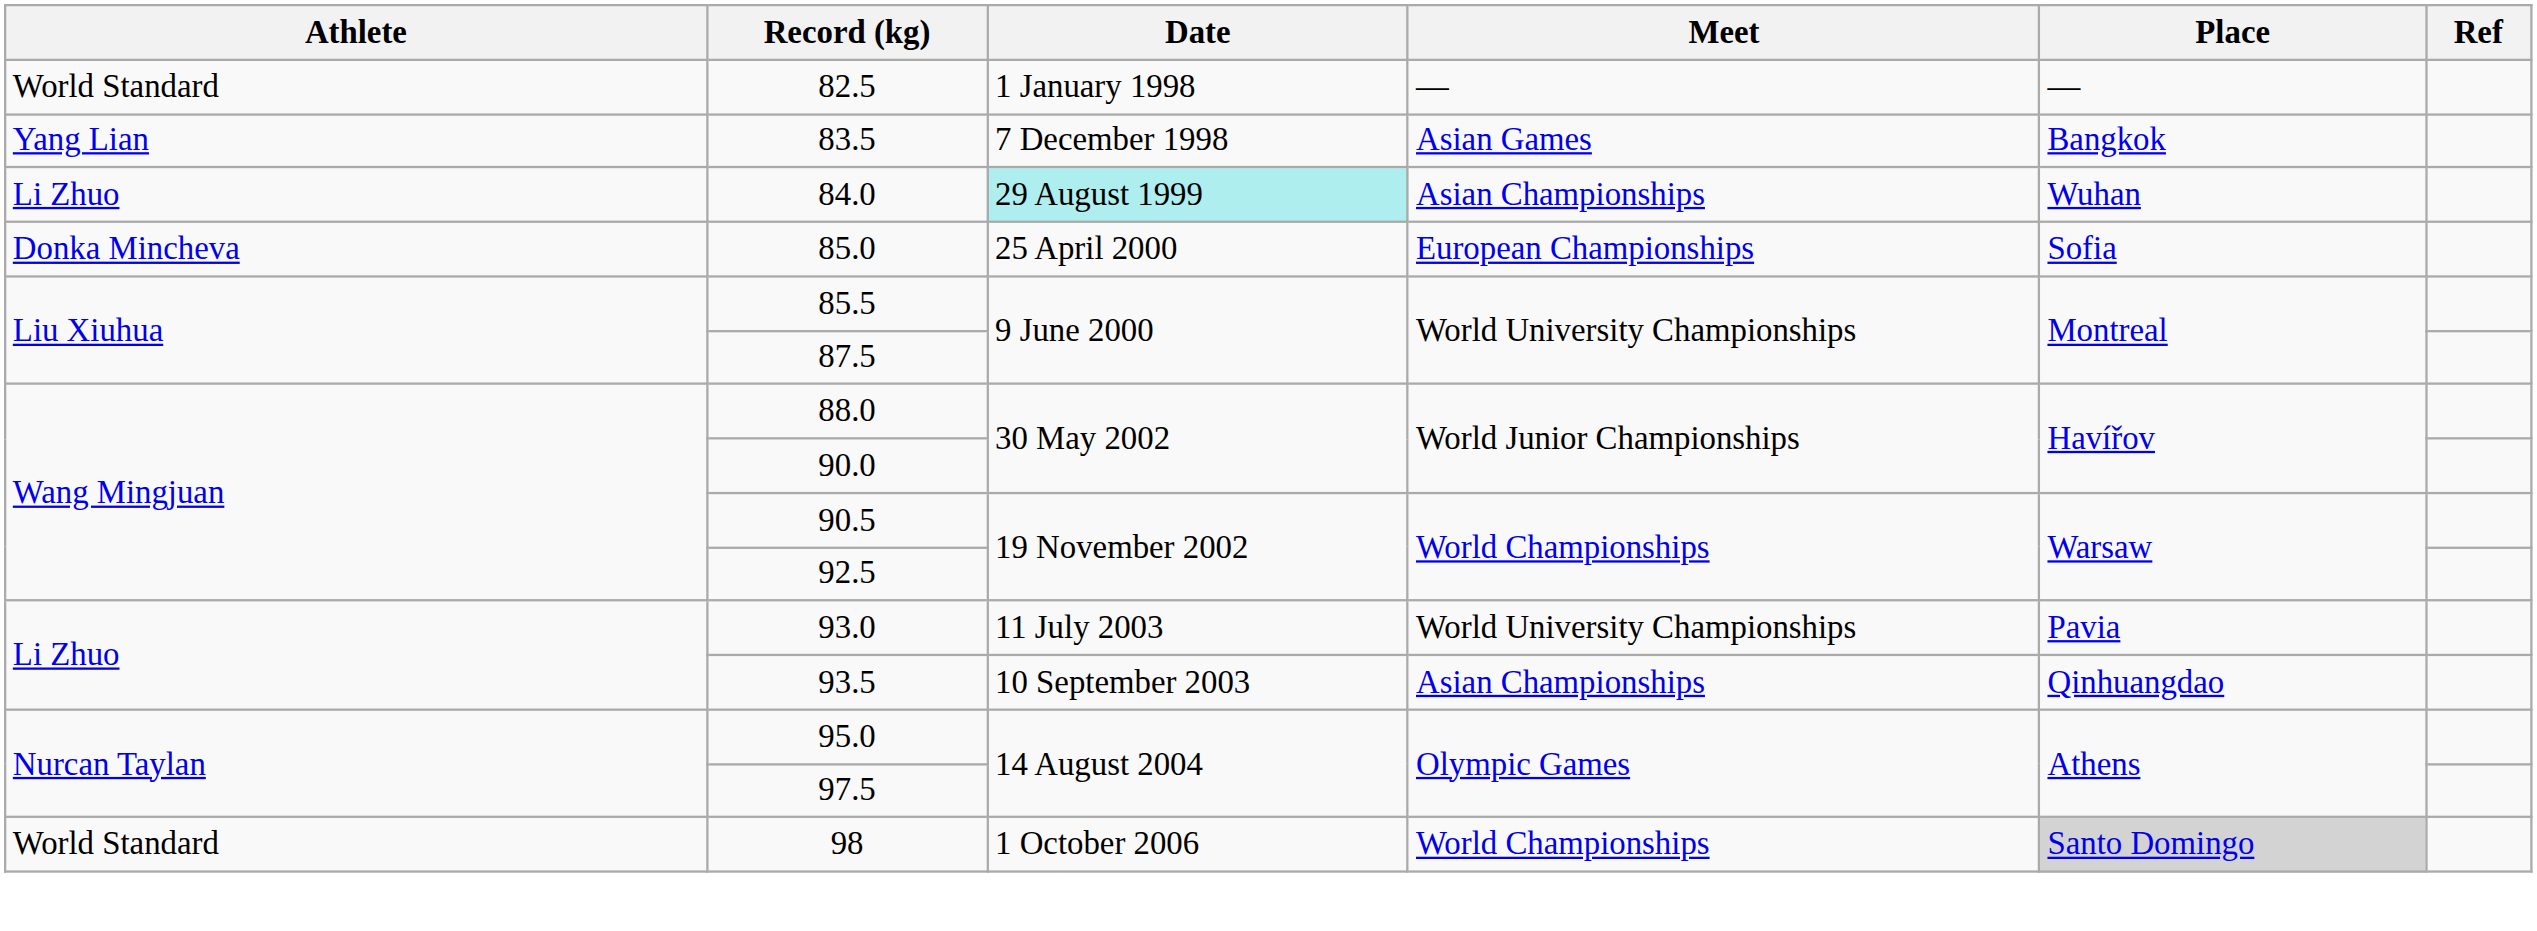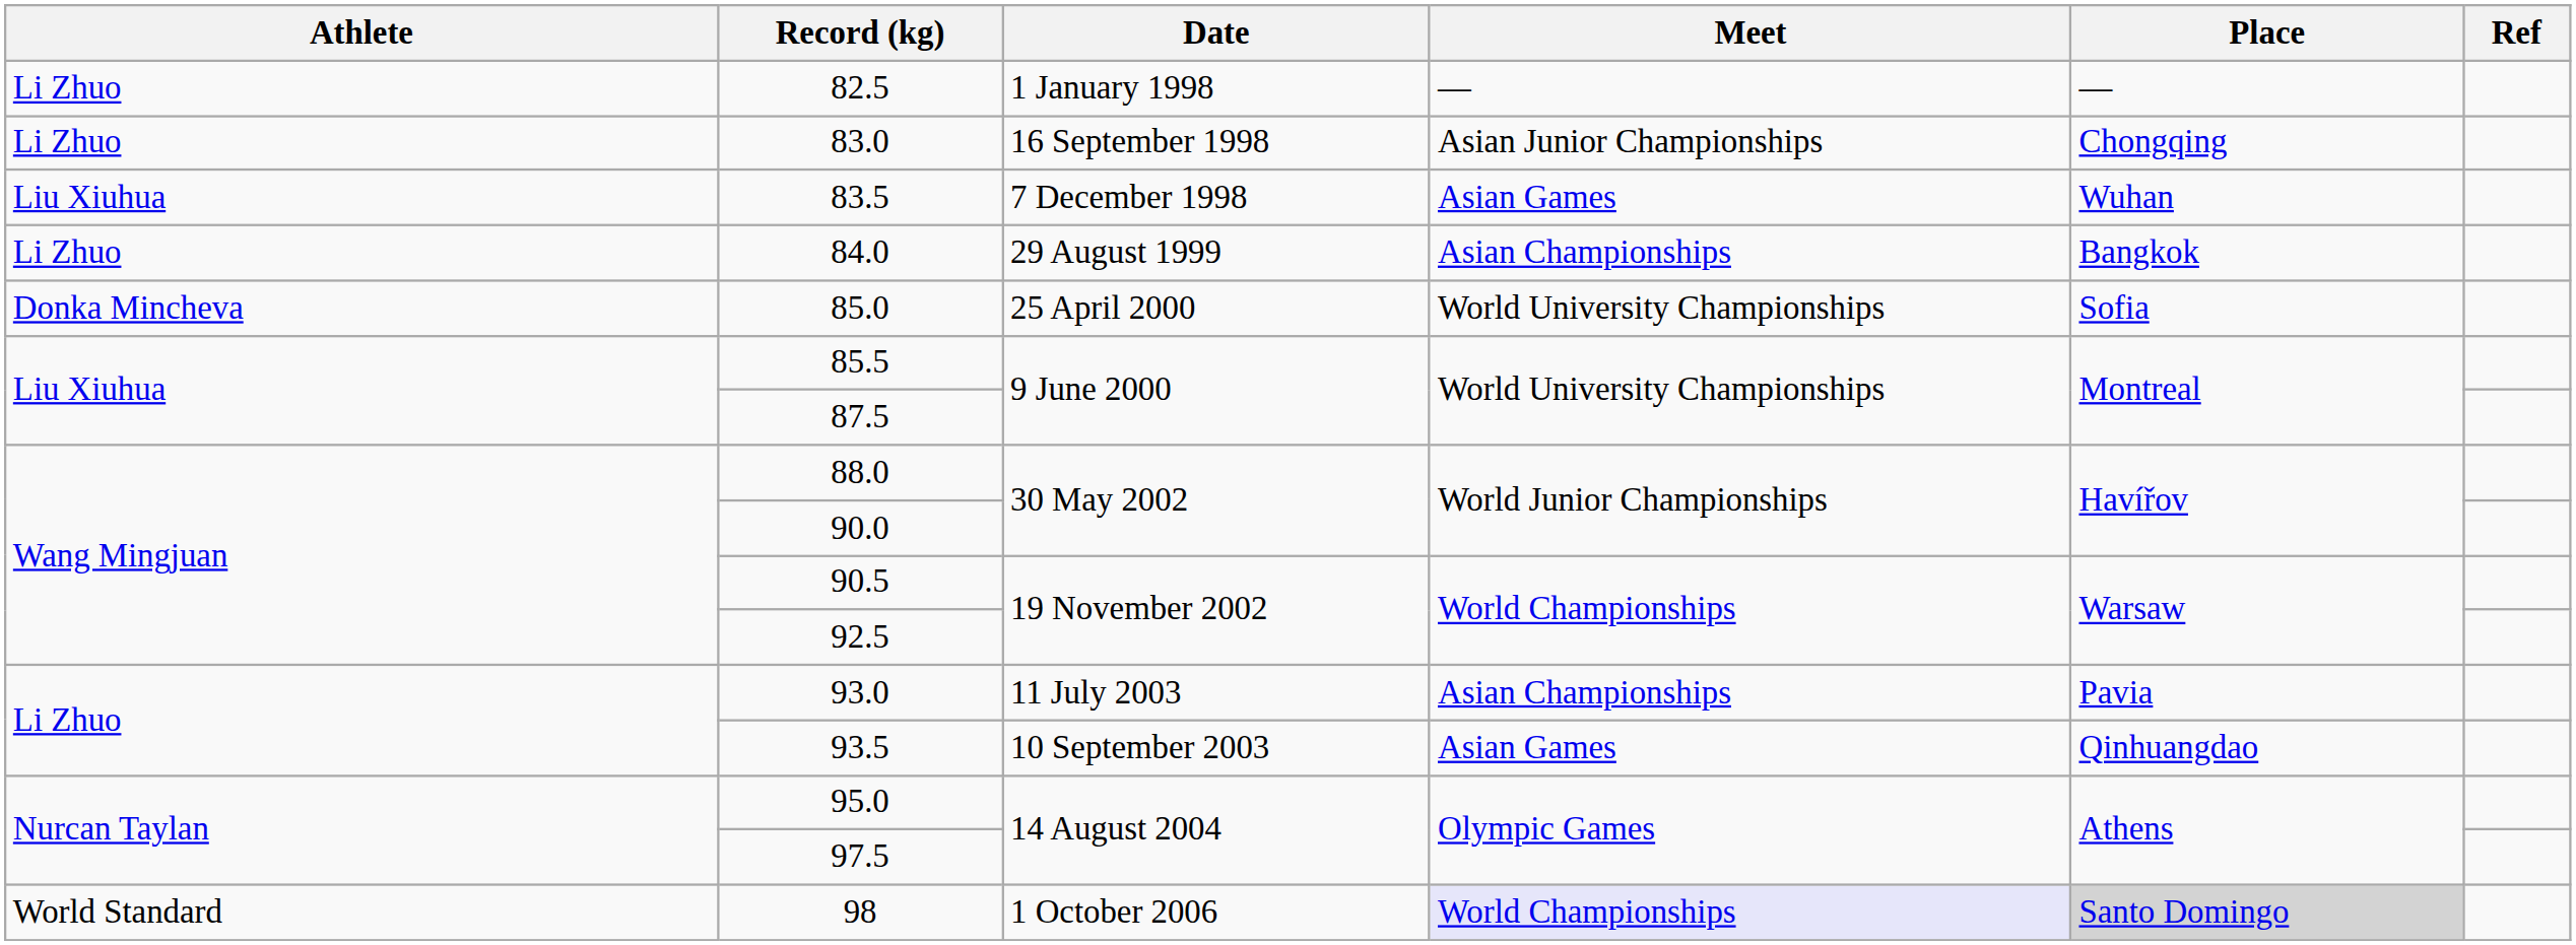82.5 | Athlete: World Standard -> Li Zhuo
+ row: Li Zhuo | 83.0 | 16 September 1998 | Asian Junior Championships | Chongqing
83.5 | Athlete: Yang Lian -> Liu Xiuhua
83.5 | Place: Bangkok -> Wuhan
84.0 | Date: paleturquoise background -> no background
84.0 | Place: Wuhan -> Bangkok
85.0 | Meet: European Championships -> World University Championships
93.0 | Meet: World University Championships -> Asian Championships
93.5 | Meet: Asian Championships -> Asian Games
98 | Meet: no background -> lavender background
